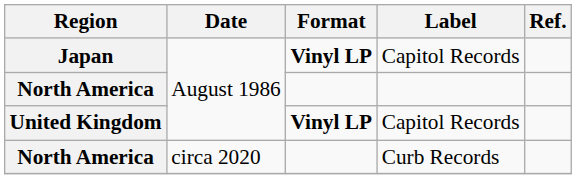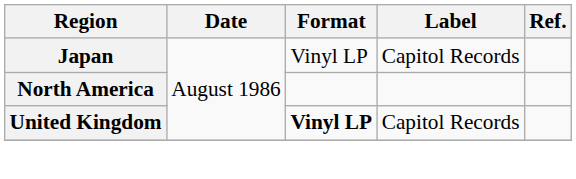Japan | Format: bold -> normal
- row: North America | circa 2020 | Curb Records
